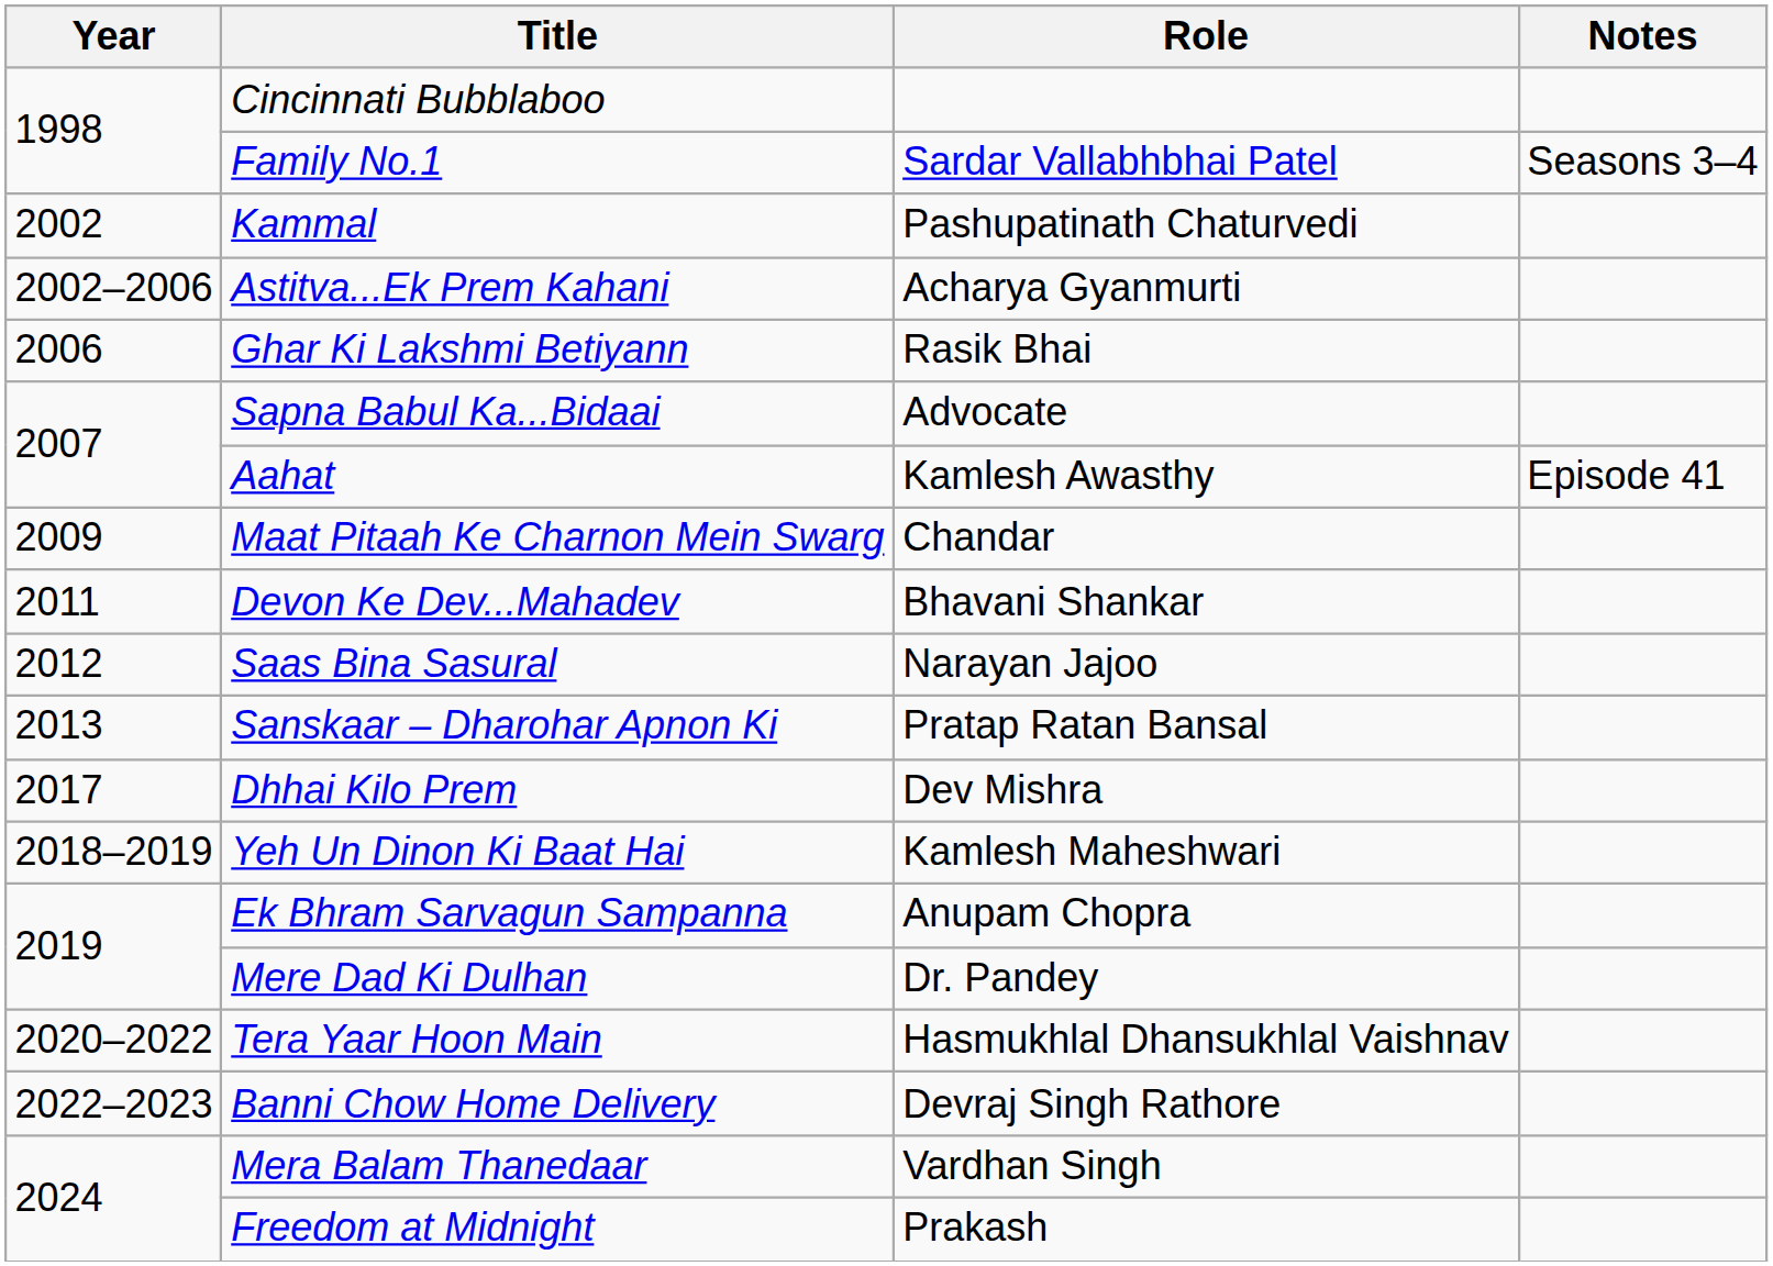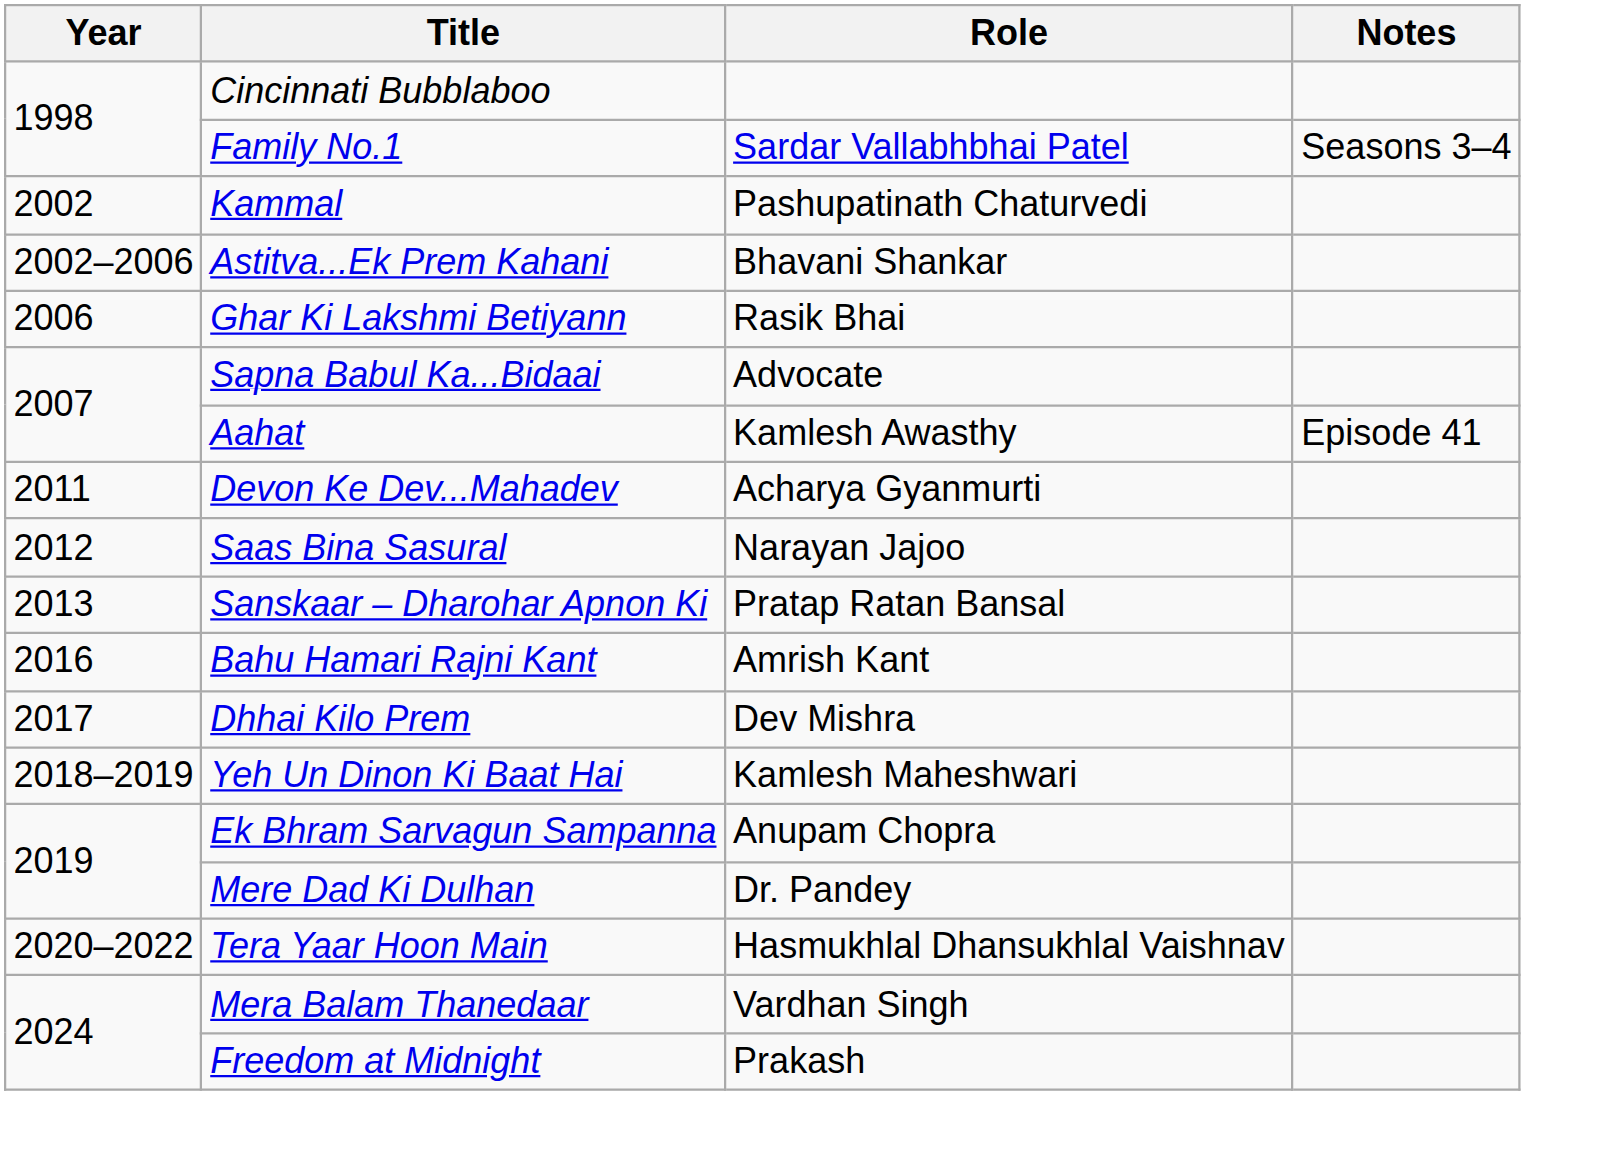Astitva...Ek Prem Kahani | Role: Acharya Gyanmurti -> Bhavani Shankar
- row: 2009 | Maat Pitaah Ke Charnon Mein Swarg | Chandar
Devon Ke Dev...Mahadev | Role: Bhavani Shankar -> Acharya Gyanmurti
+ row: 2016 | Bahu Hamari Rajni Kant | Amrish Kant
- row: 2022–2023 | Banni Chow Home Delivery | Devraj Singh Rathore
